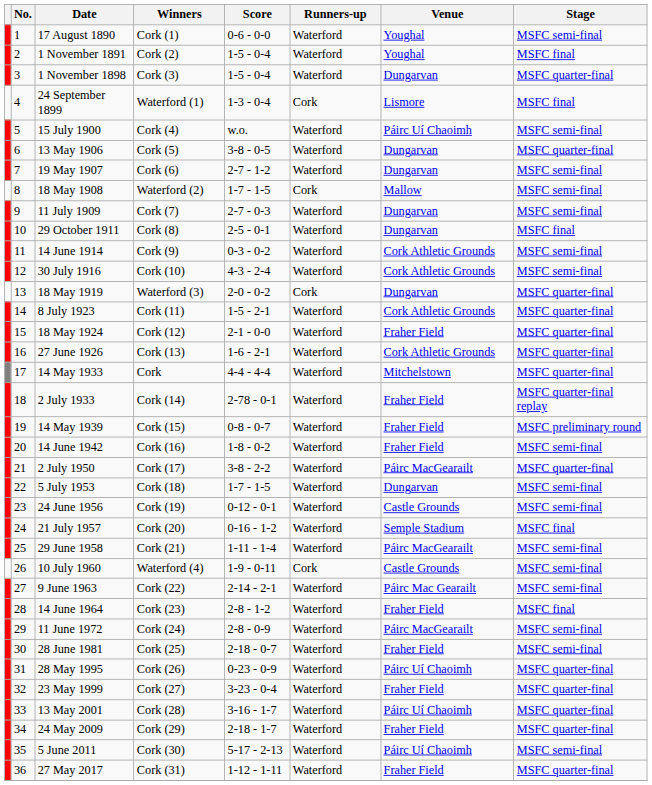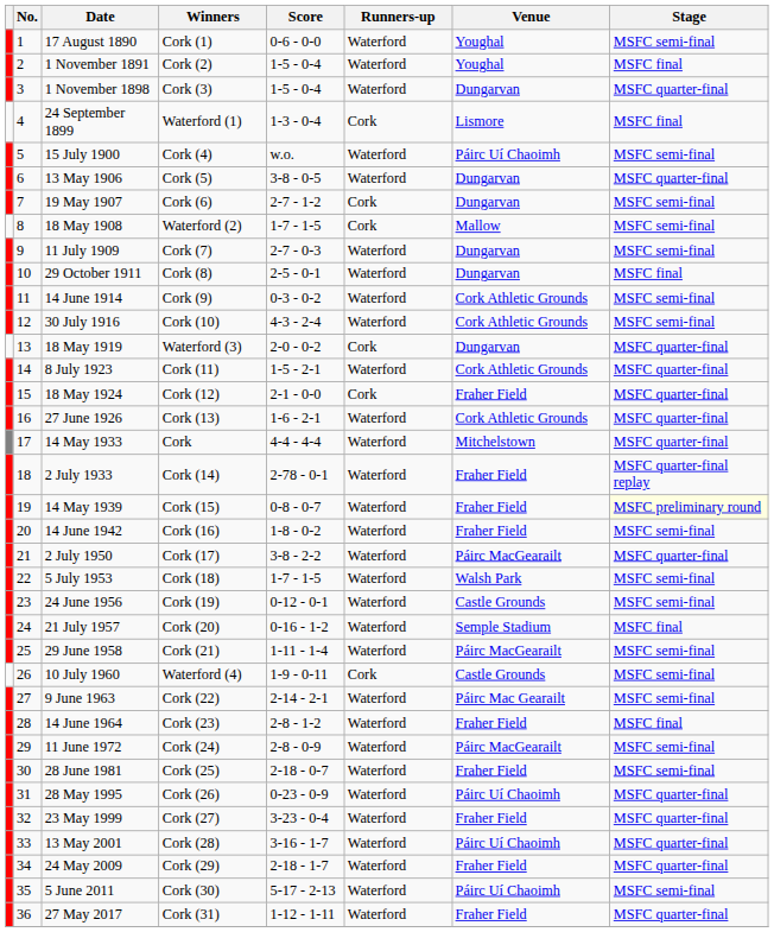19 May 1907 | Runners-up: Waterford -> Cork
18 May 1924 | Runners-up: Waterford -> Cork
14 May 1939 | Stage: no background -> lightyellow background
5 July 1953 | Venue: Dungarvan -> Walsh Park
